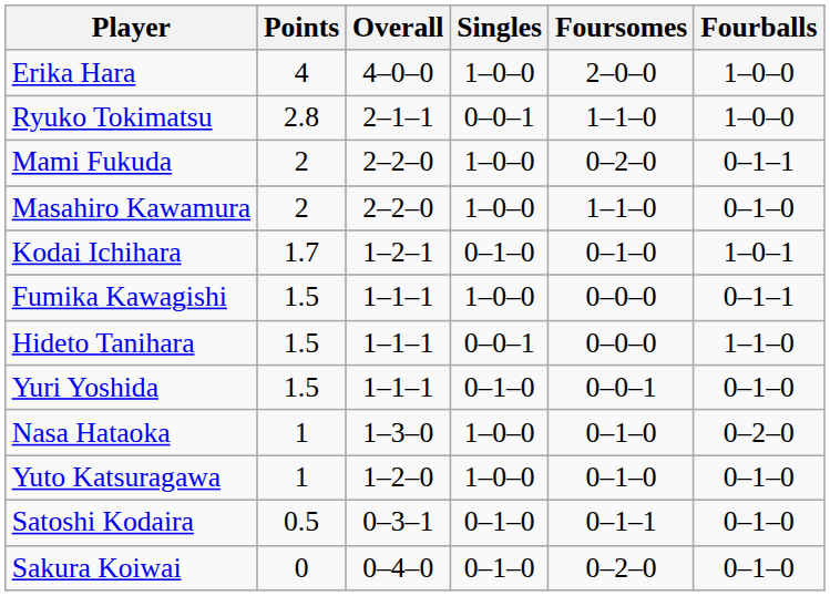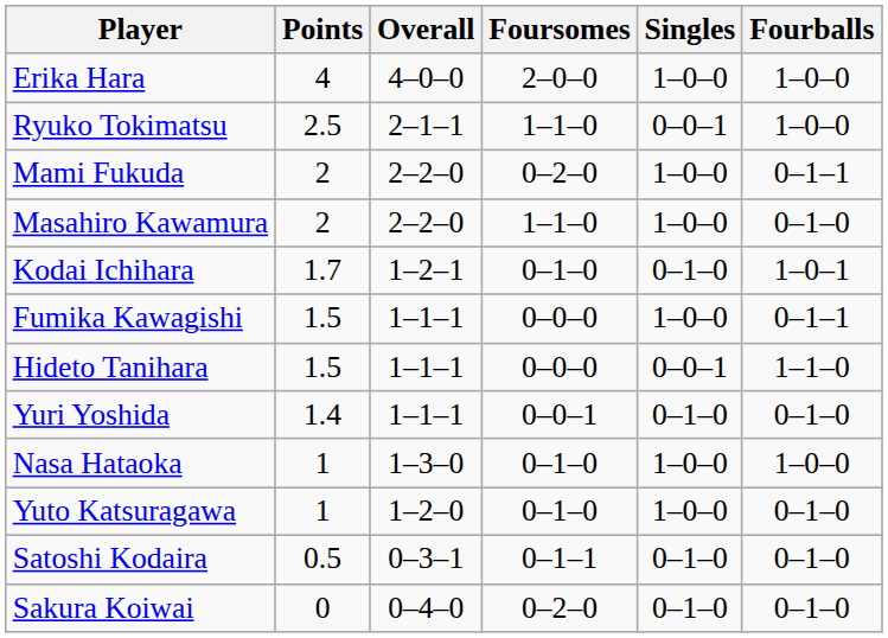columns swapped: Singles <-> Foursomes
Ryuko Tokimatsu | Points: 2.8 -> 2.5
Yuri Yoshida | Points: 1.5 -> 1.4
Nasa Hataoka | Fourballs: 0–2–0 -> 1–0–0
